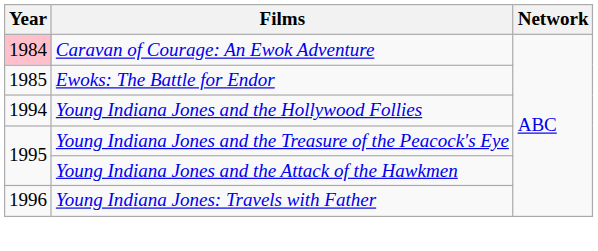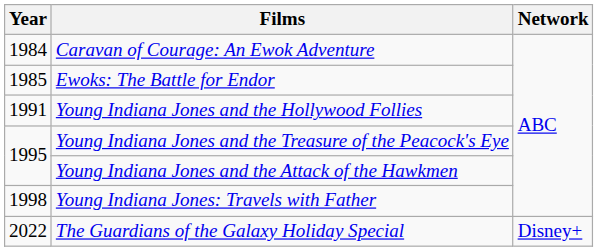Caravan of Courage: An Ewok Adventure | Year: pink background -> no background
Young Indiana Jones and the Hollywood Follies | Year: 1994 -> 1991
Young Indiana Jones: Travels with Father | Year: 1996 -> 1998
+ row: 2022 | The Guardians of the Galaxy Holiday Special | Disney+
